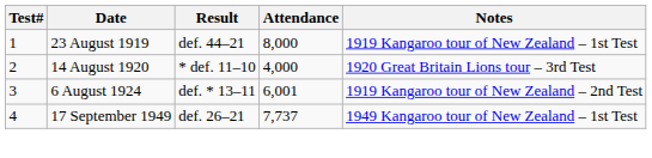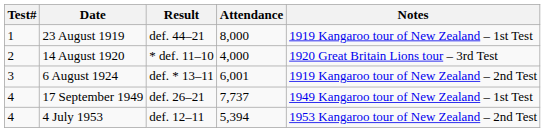+ row: 4 | 4 July 1953 | def. 12–11 | 5,394 | 1953 Kangaroo tour of New Zealand – 2nd Test
